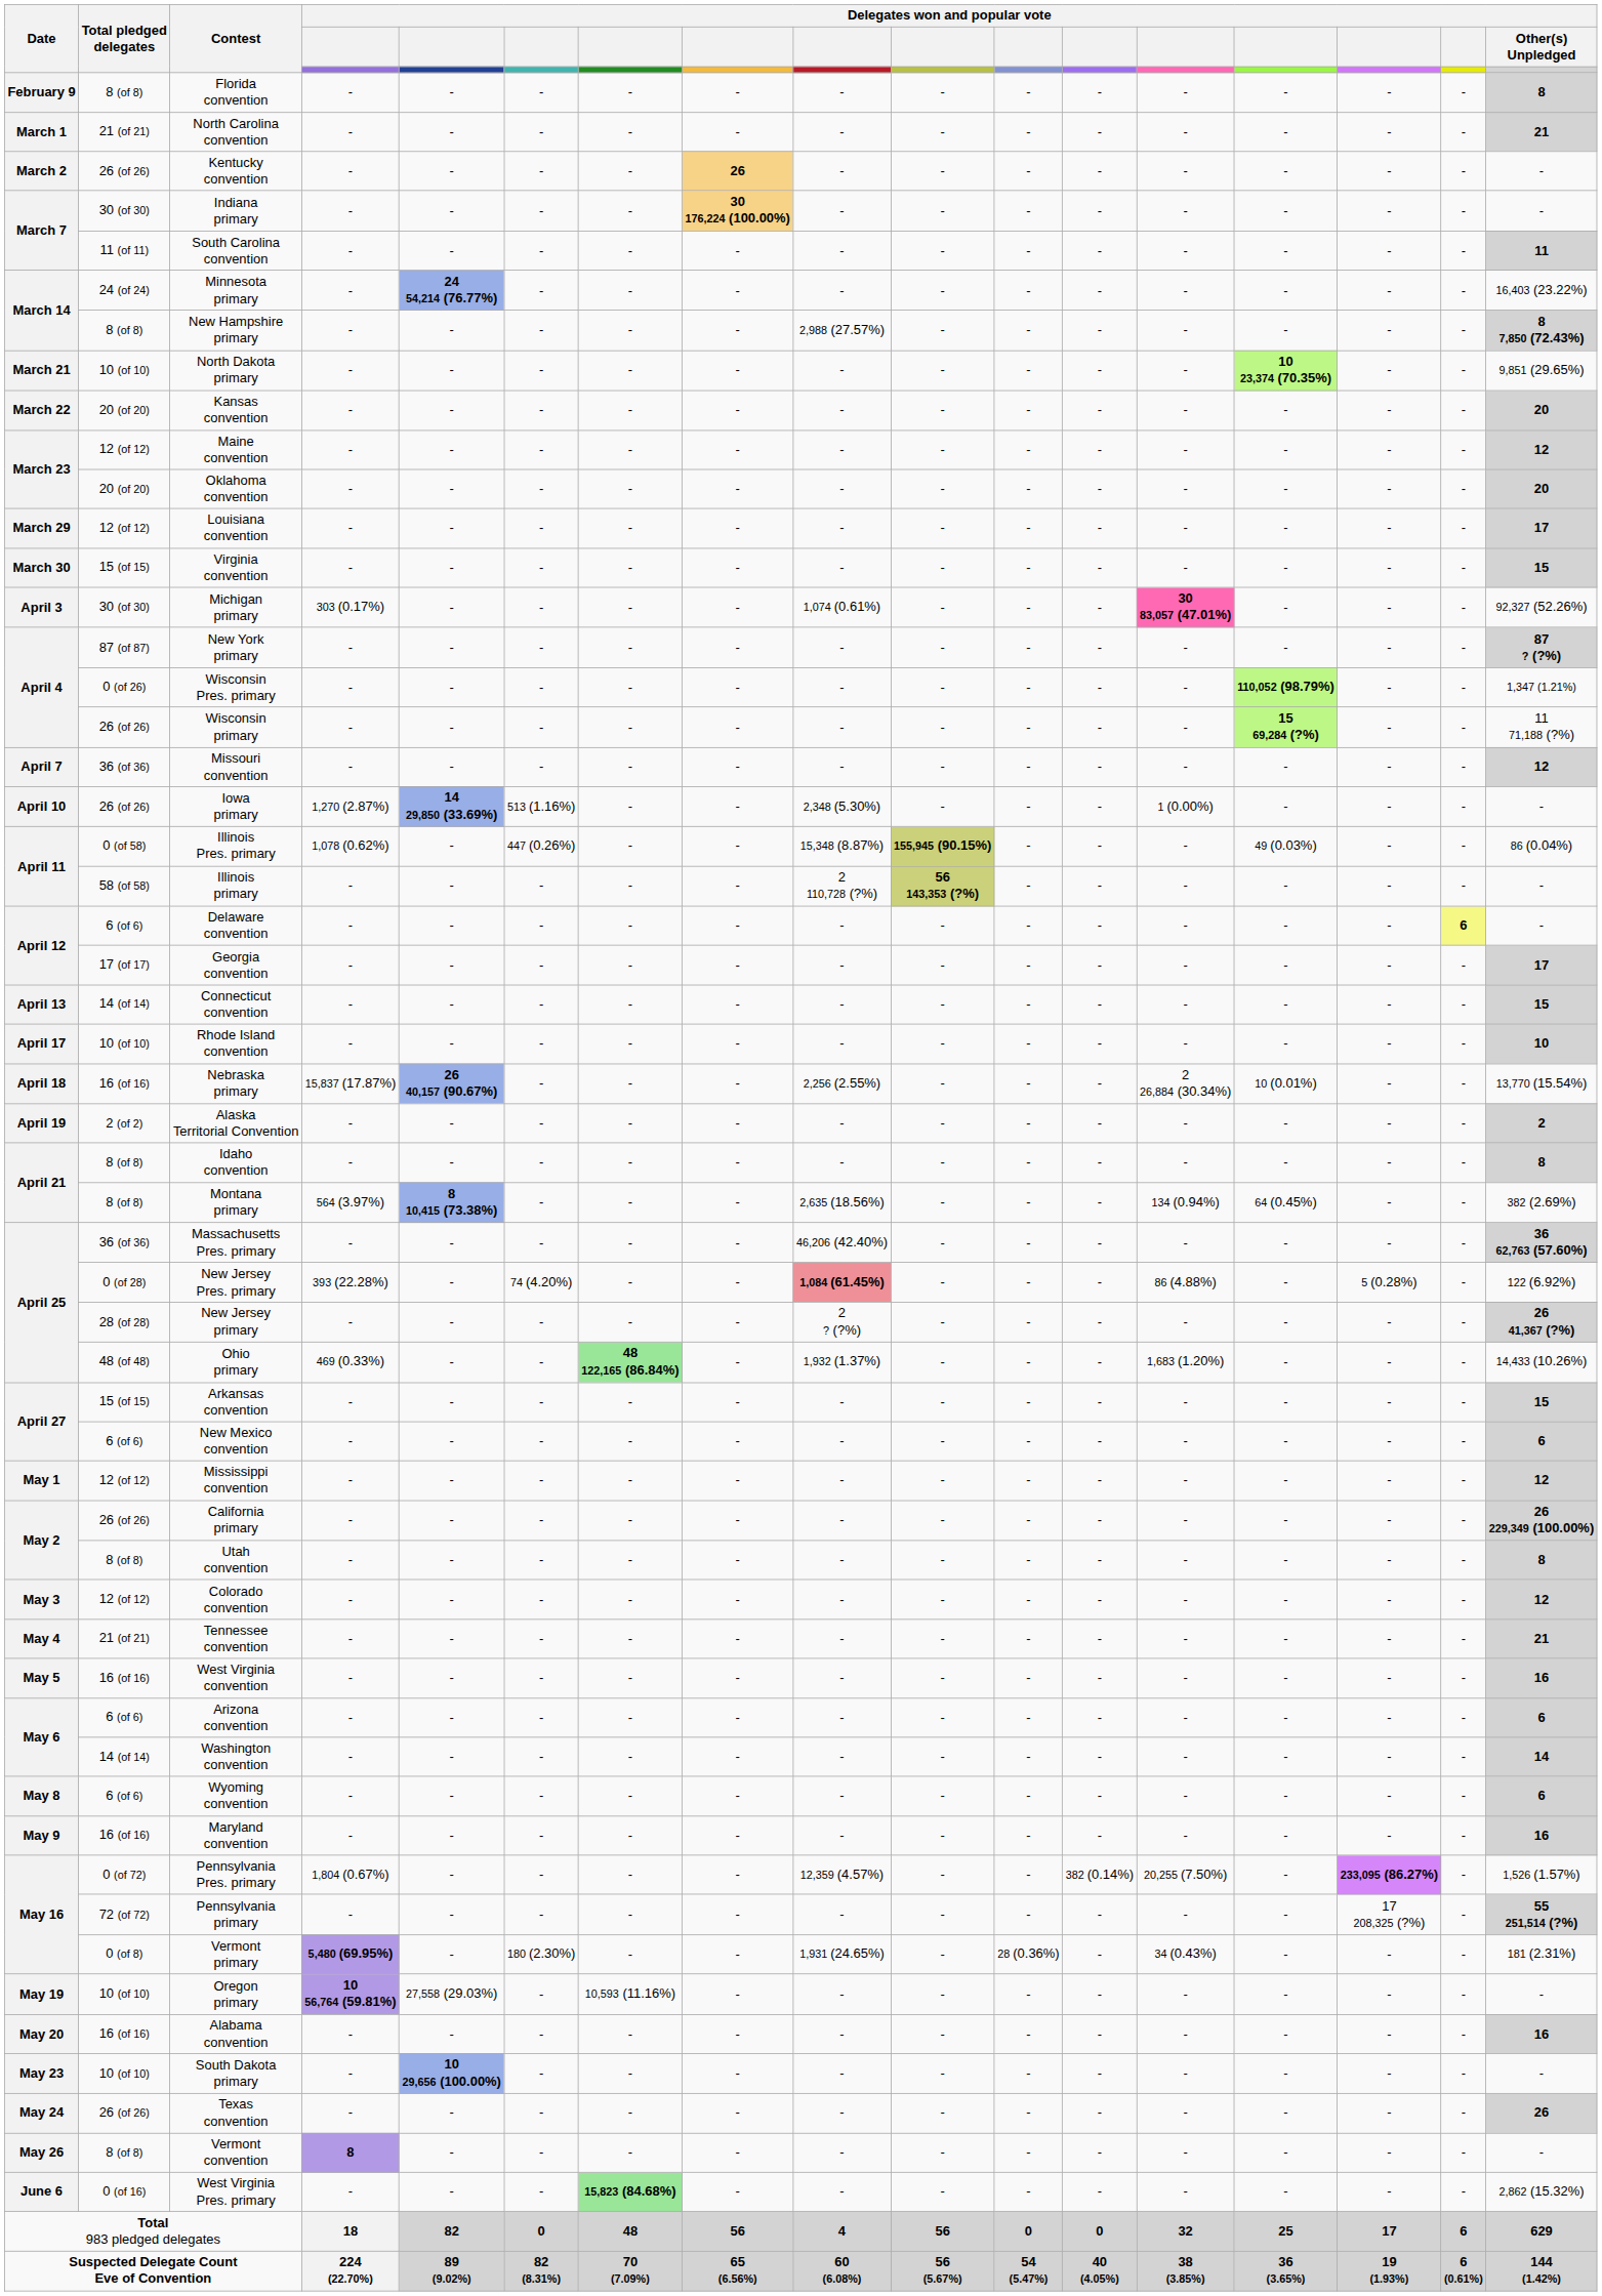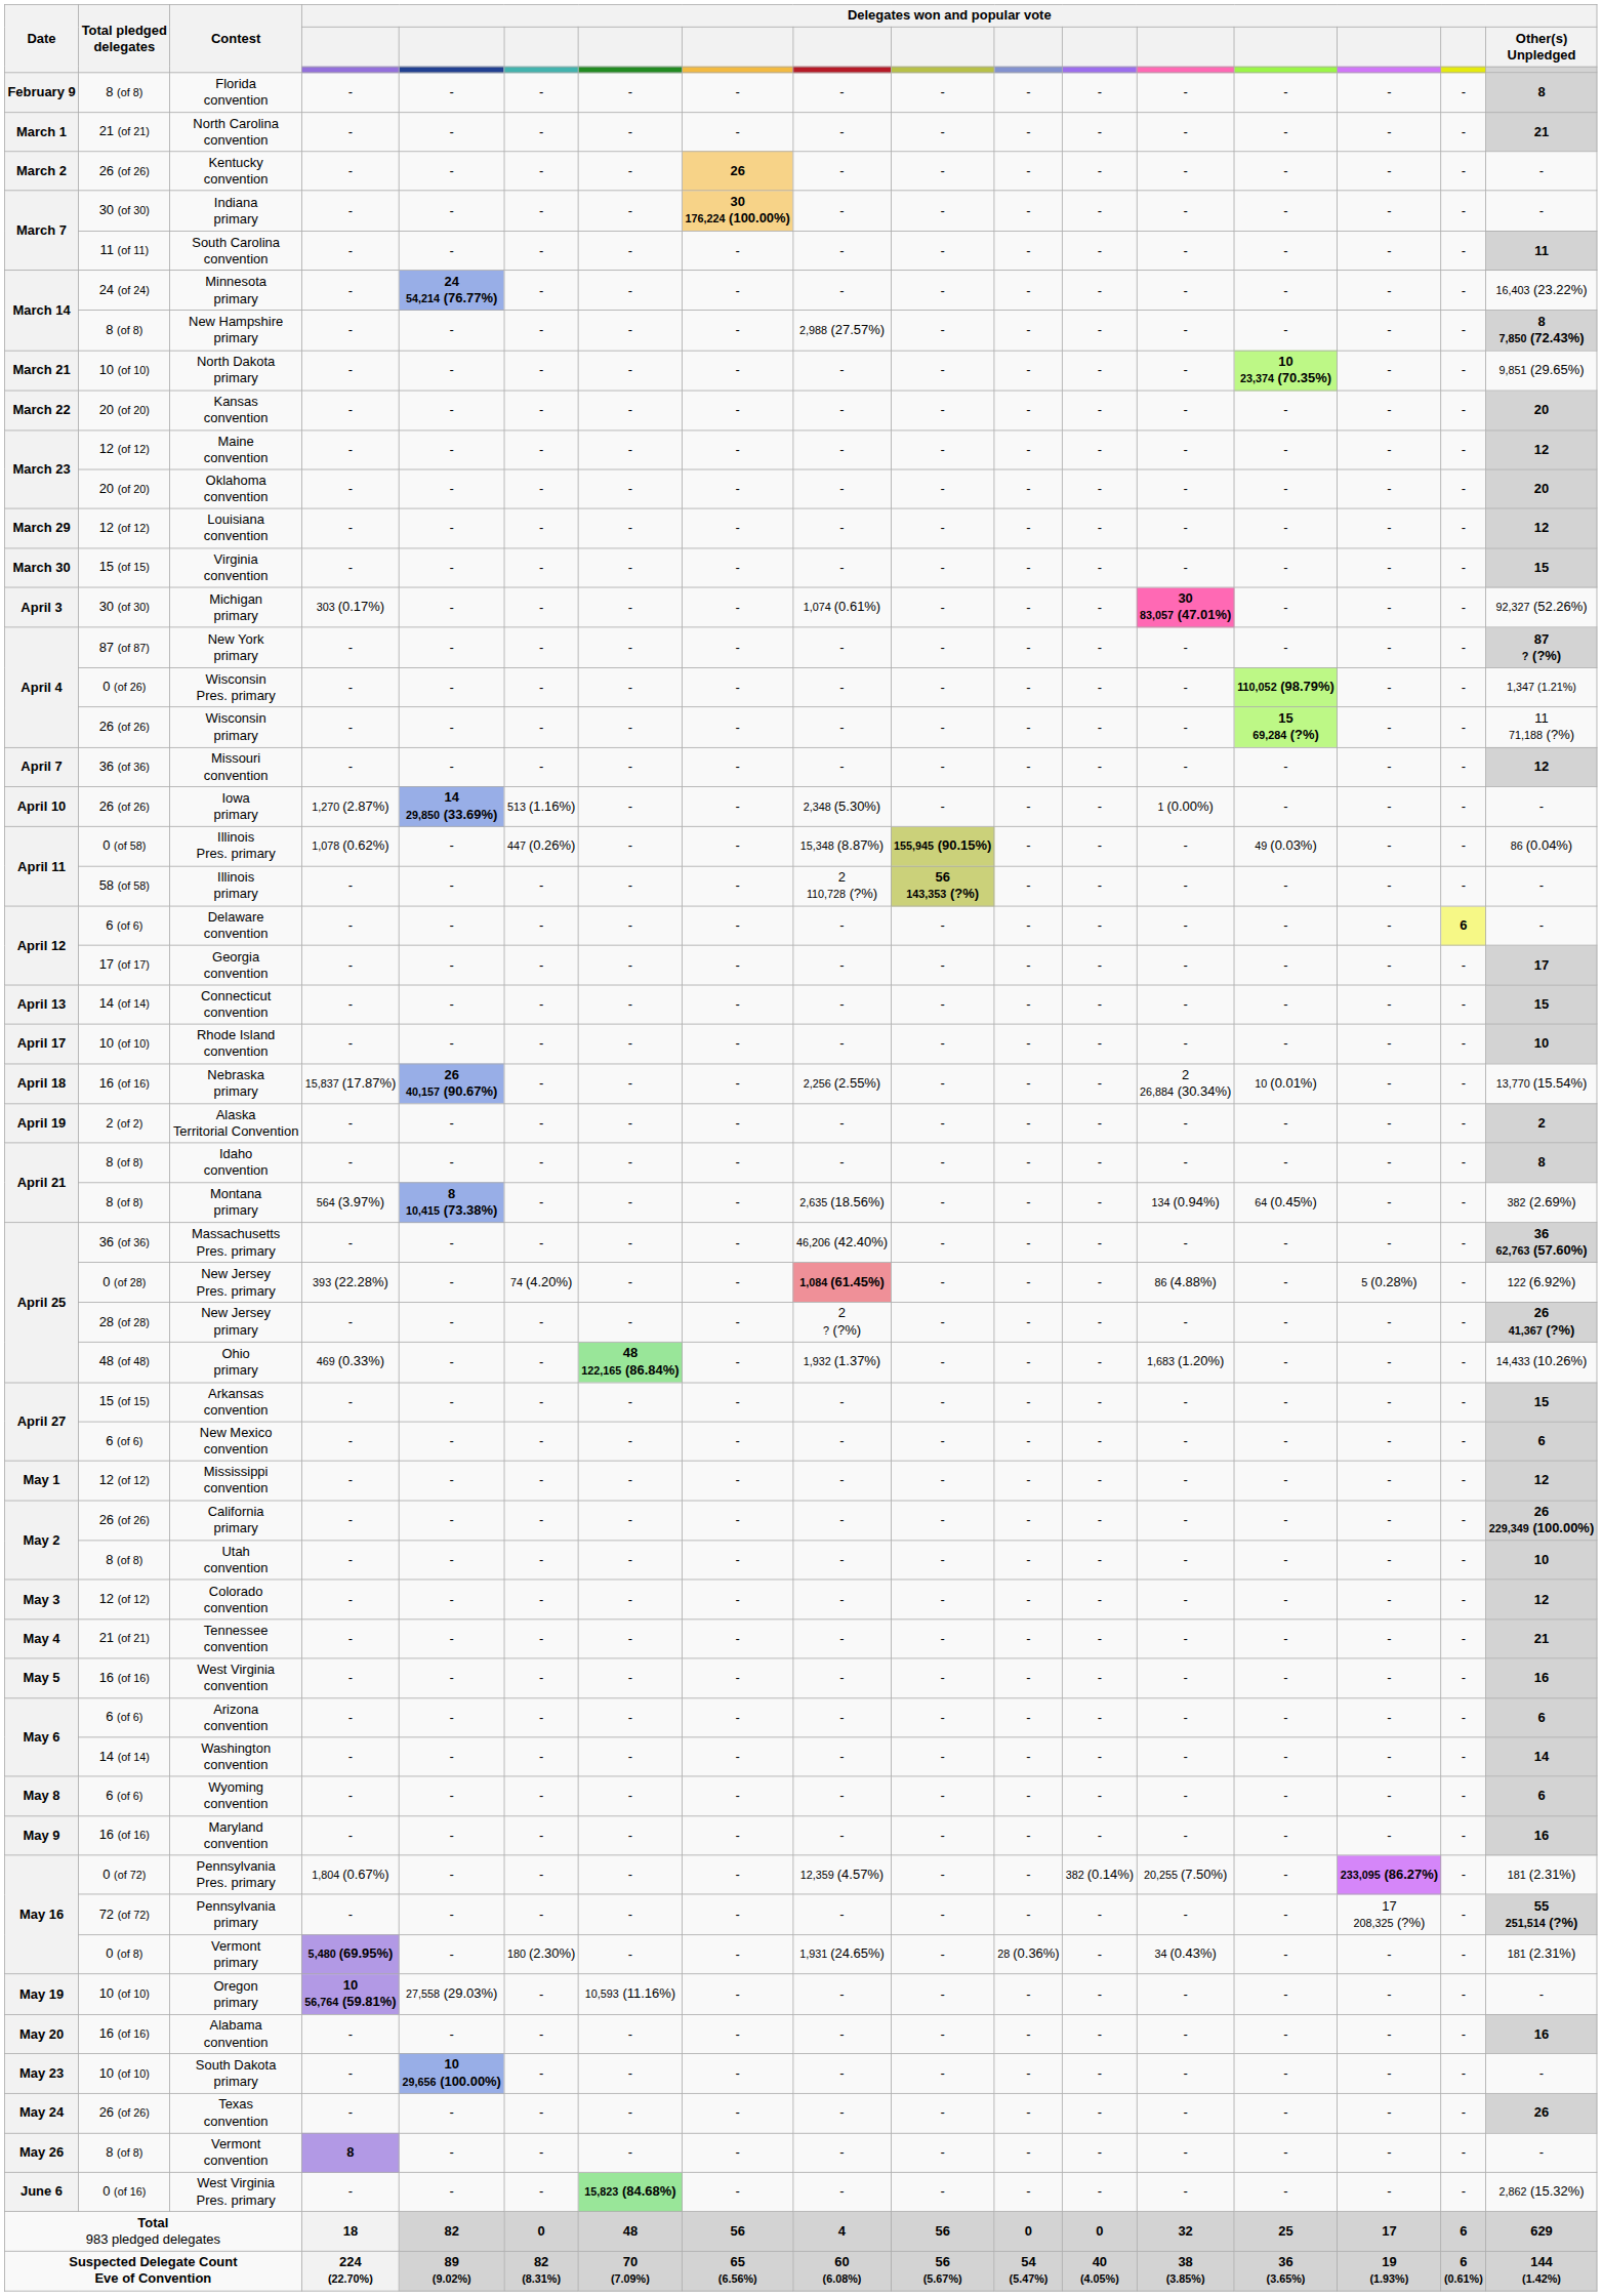Louisiana convention | Delegates won and popular vote / Other(s) Unpledged: 17 -> 12
Utah convention | Delegates won and popular vote / Other(s) Unpledged: 8 -> 10
Pennsylvania Pres. primary | Delegates won and popular vote / Other(s) Unpledged: 1,526 (1.57%) -> 181 (2.31%)
